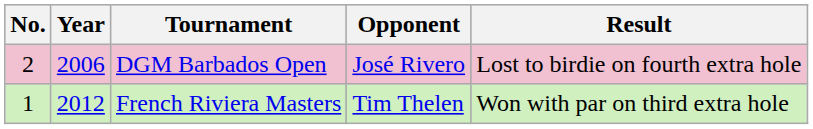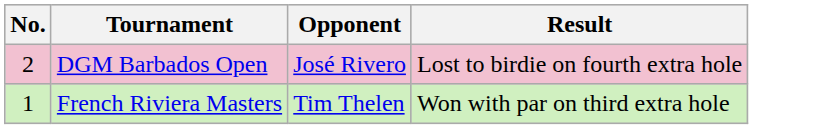- column: Year | 2006 | 2012
